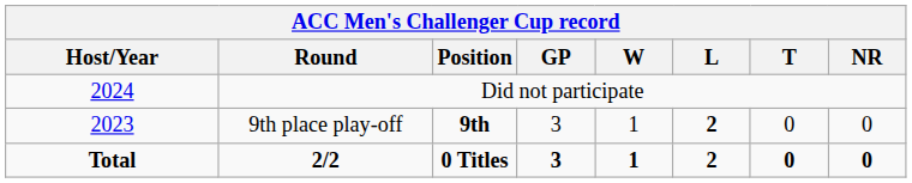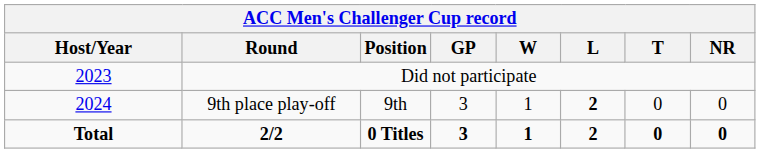Did not participate | ACC Men's Challenger Cup record / Host/Year: 2024 -> 2023
9th place play-off | ACC Men's Challenger Cup record / Host/Year: 2023 -> 2024
9th place play-off | ACC Men's Challenger Cup record / Position: bold -> normal
